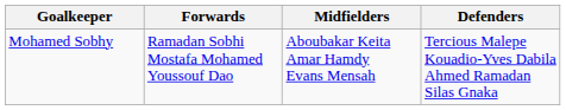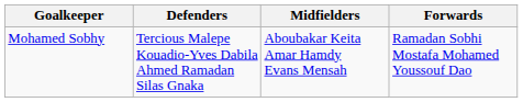columns swapped: Defenders <-> Forwards
